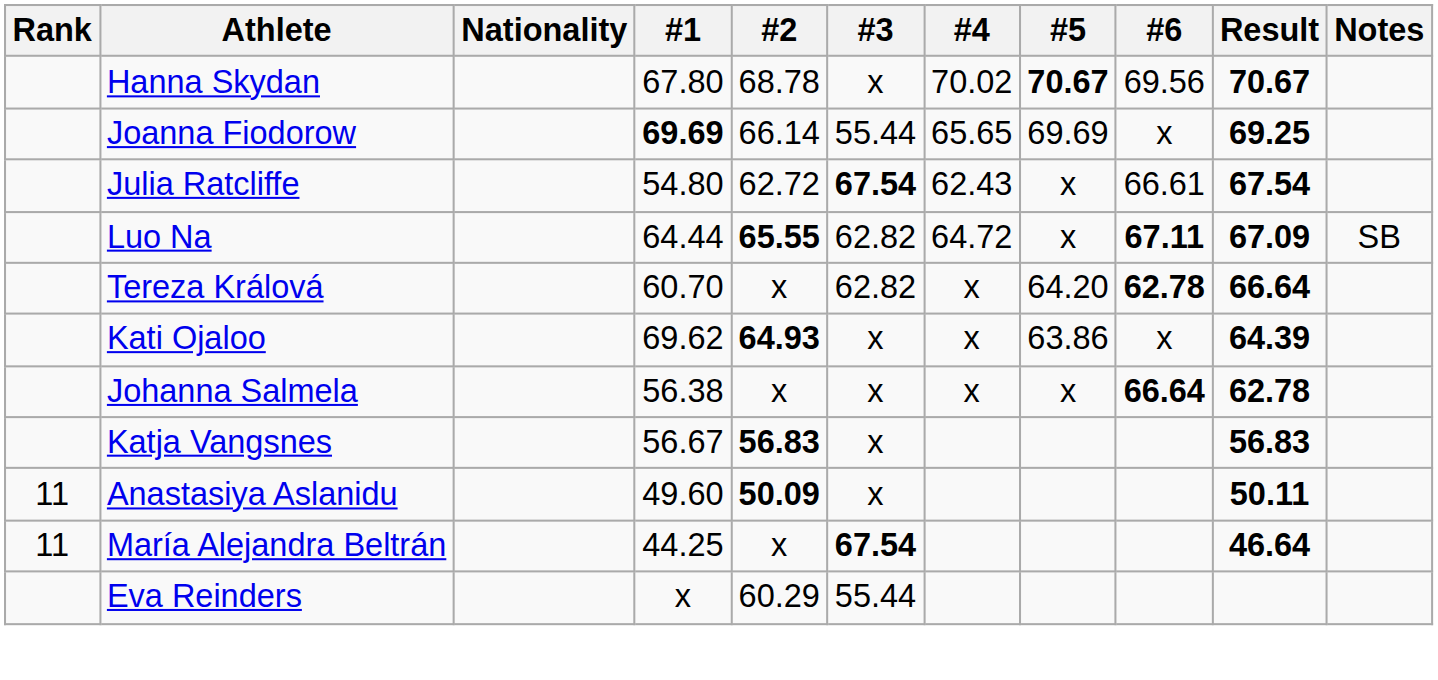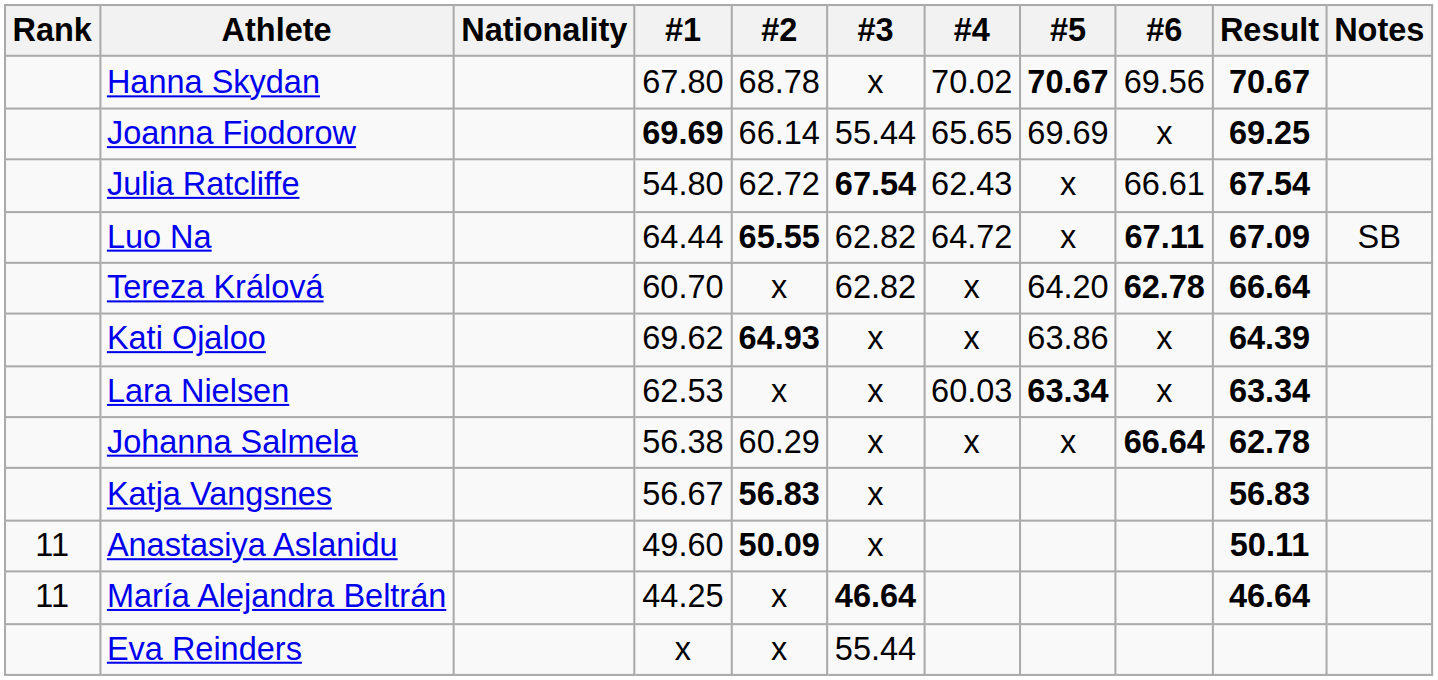+ row: Lara Nielsen | 62.53 | x | x | 60.03 | 63.34 | x | 63.34
Johanna Salmela | #2: x -> 60.29
María Alejandra Beltrán | #3: 67.54 -> 46.64
Eva Reinders | #2: 60.29 -> x
